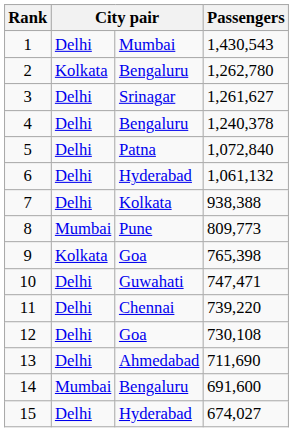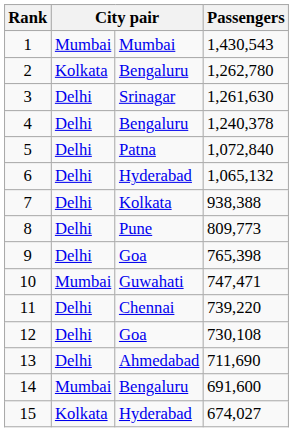1 | column 2: Delhi -> Mumbai
3 | Passengers: 1,261,627 -> 1,261,630
6 | Passengers: 1,061,132 -> 1,065,132
8 | column 2: Mumbai -> Delhi
9 | column 2: Kolkata -> Delhi
10 | column 2: Delhi -> Mumbai
15 | column 2: Delhi -> Kolkata
